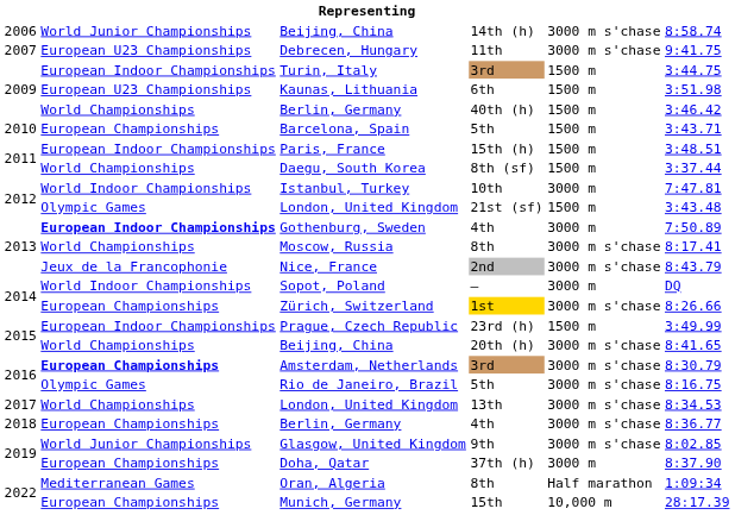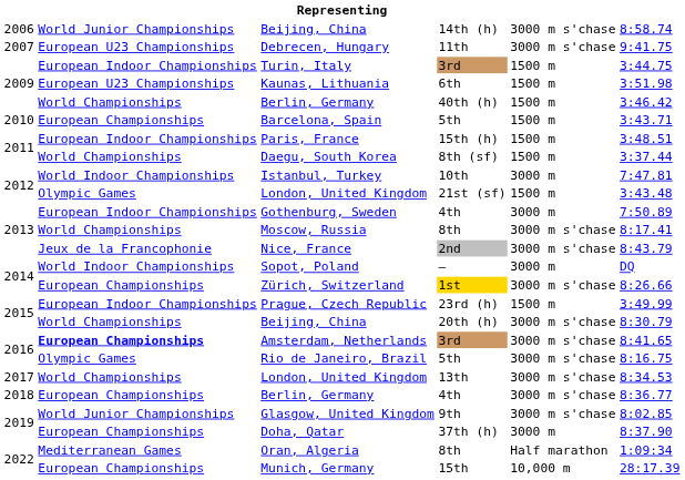Gothenburg, Sweden | column 2: bold -> normal
Beijing, China / 20th (h) | column 6: 8:41.65 -> 8:30.79
Amsterdam, Netherlands | column 6: 8:30.79 -> 8:41.65
